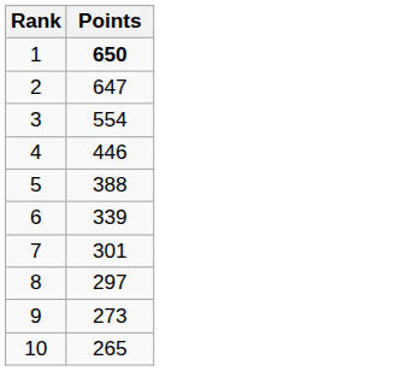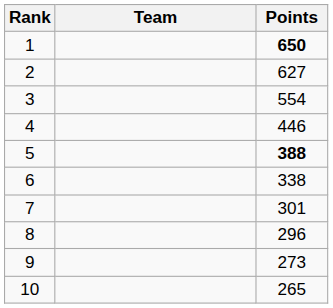+ column: Team
2 | Points: 647 -> 627
5 | Points: normal -> bold
6 | Points: 339 -> 338
8 | Points: 297 -> 296
